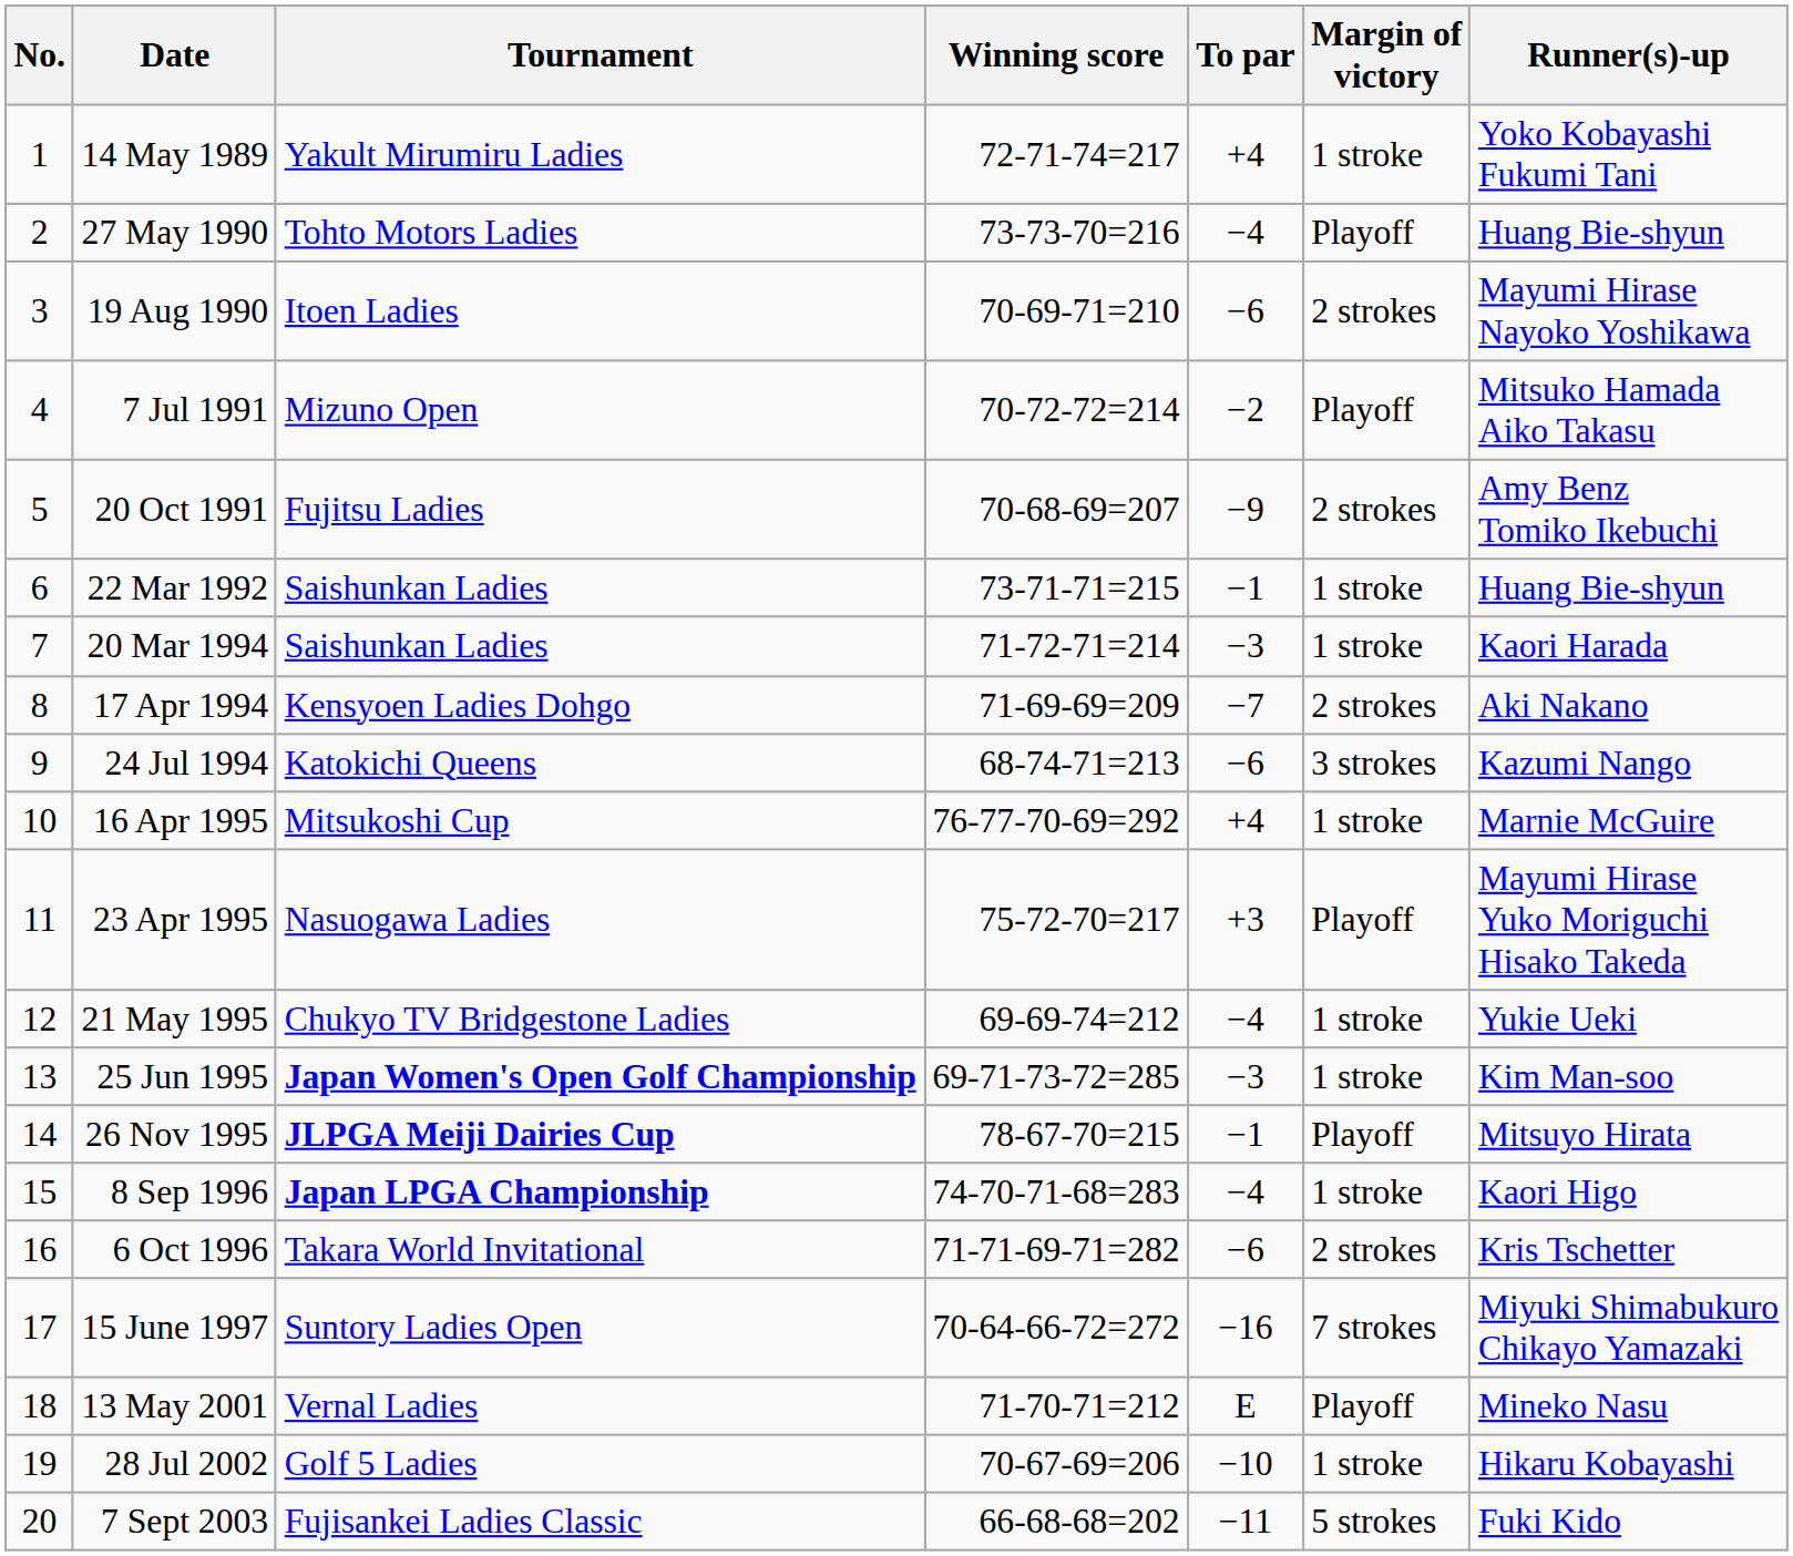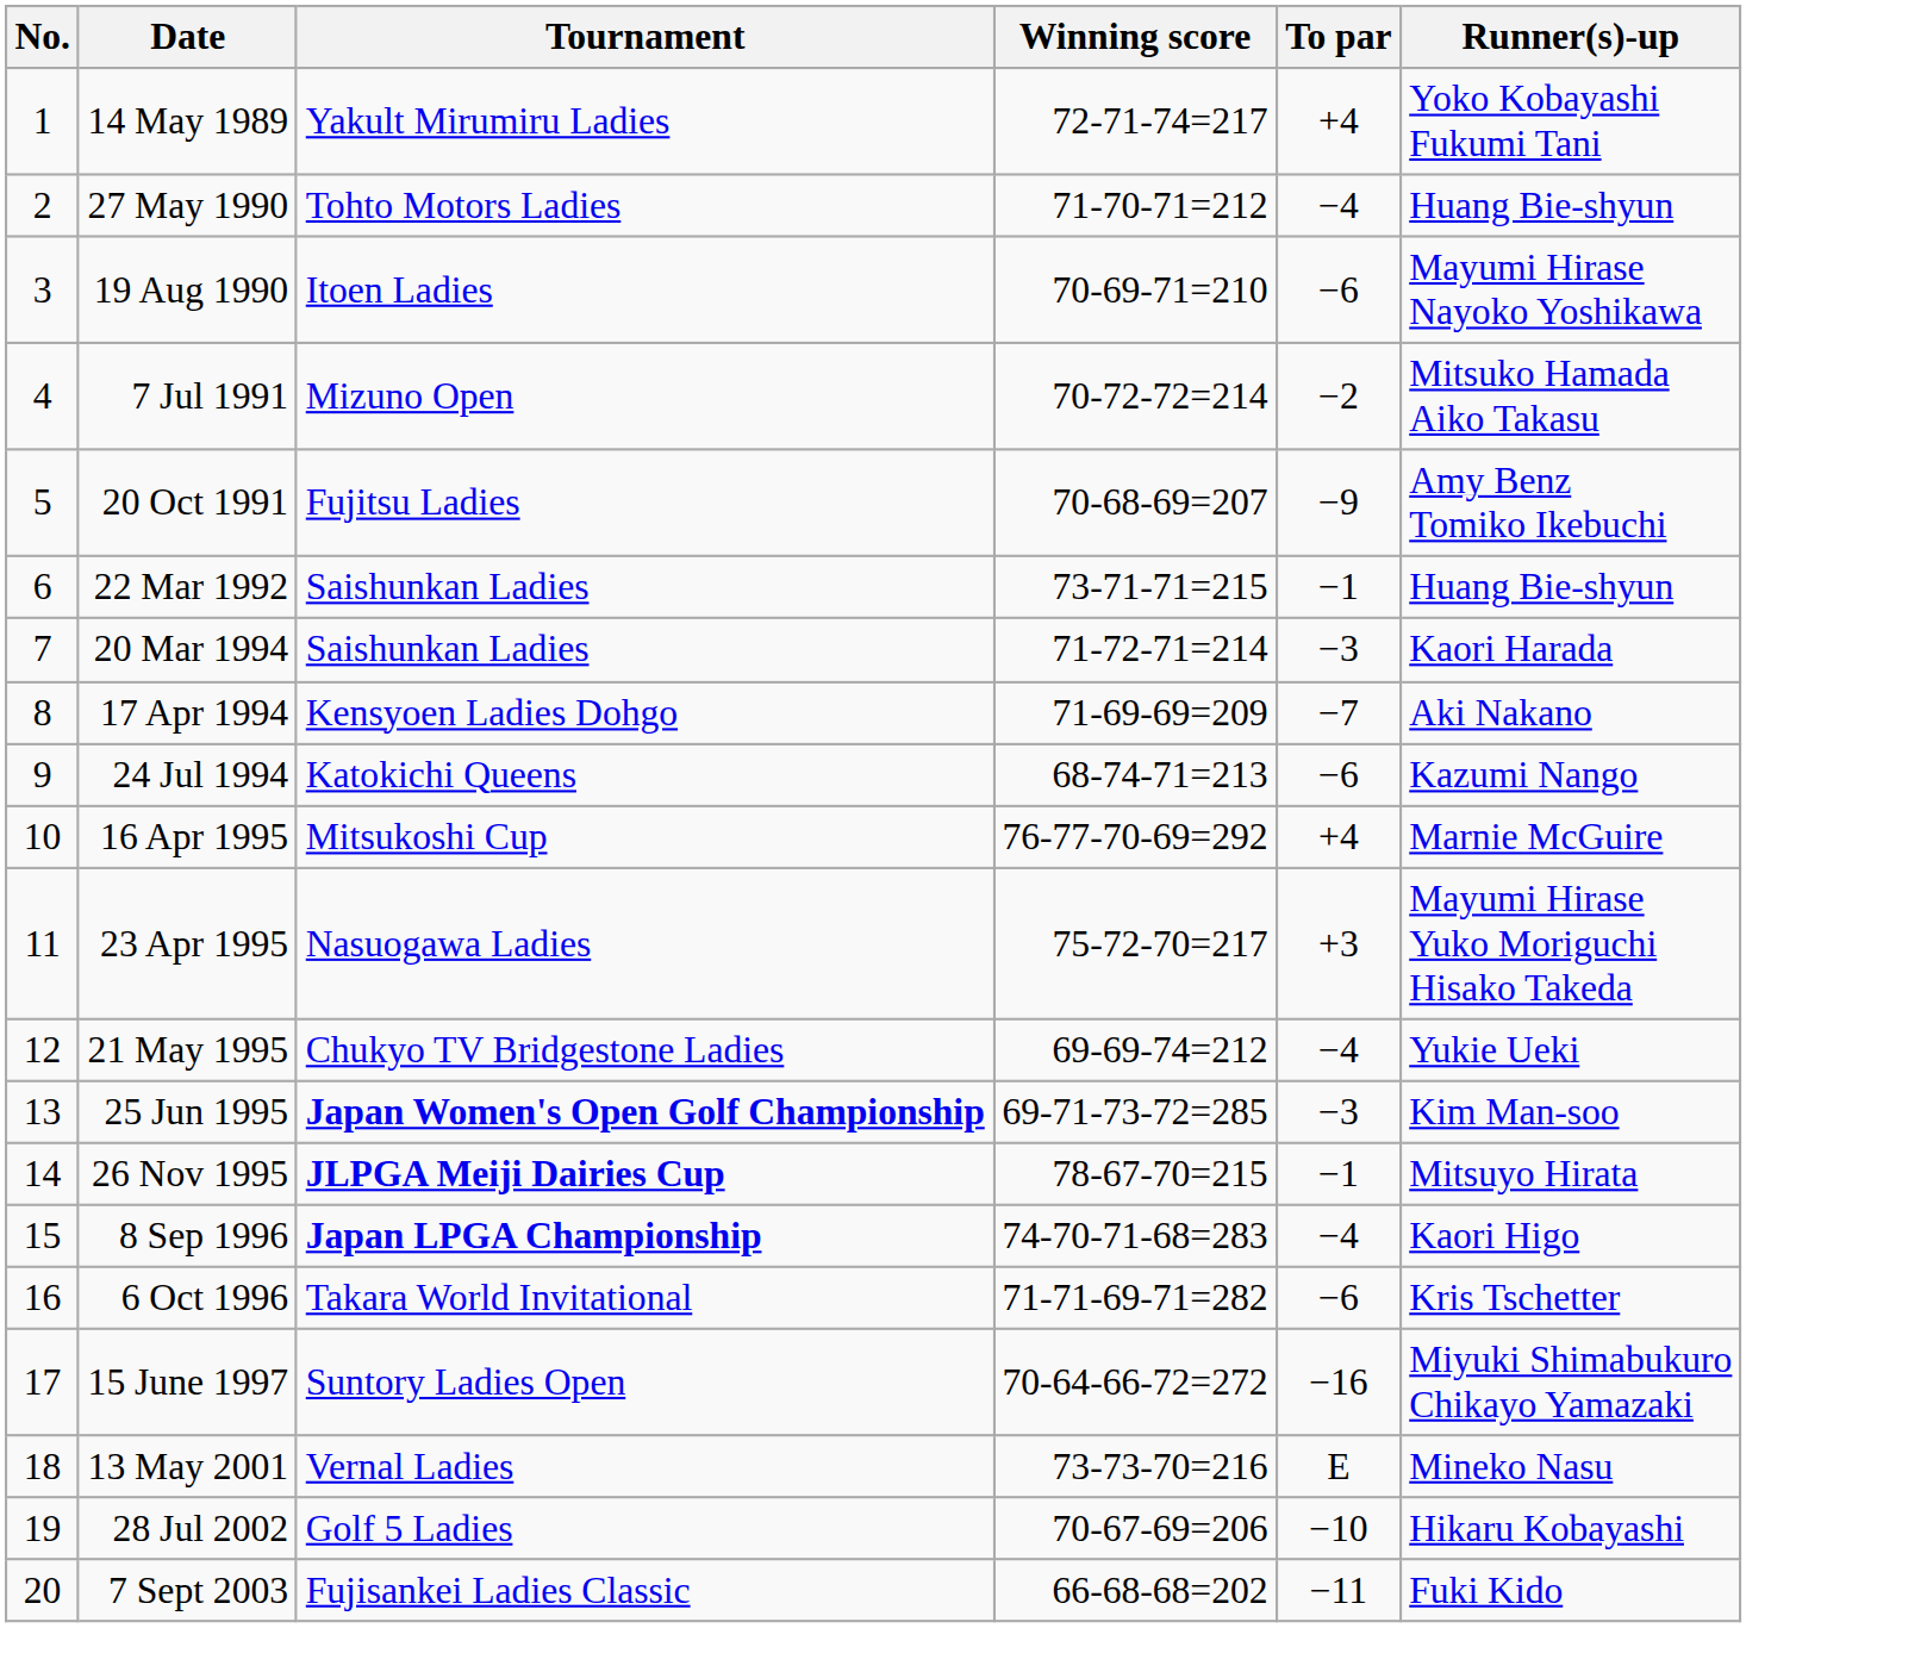- column: Margin of victory | 1 stroke | Playoff | 2 strokes | Playoff | 2 strokes | 1 stroke | 1 stroke | 2 strokes | 3 strokes | 1 stroke | Playoff | 1 stroke | 1 stroke | Playoff | 1 stroke | 2 strokes | 7 strokes | Playoff | 1 stroke | 5 strokes
27 May 1990 | Winning score: 73-73-70=216 -> 71-70-71=212
13 May 2001 | Winning score: 71-70-71=212 -> 73-73-70=216
